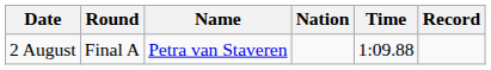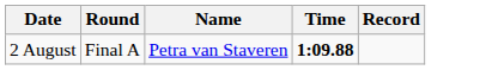- column: Nation
2 August | Time: normal -> bold
